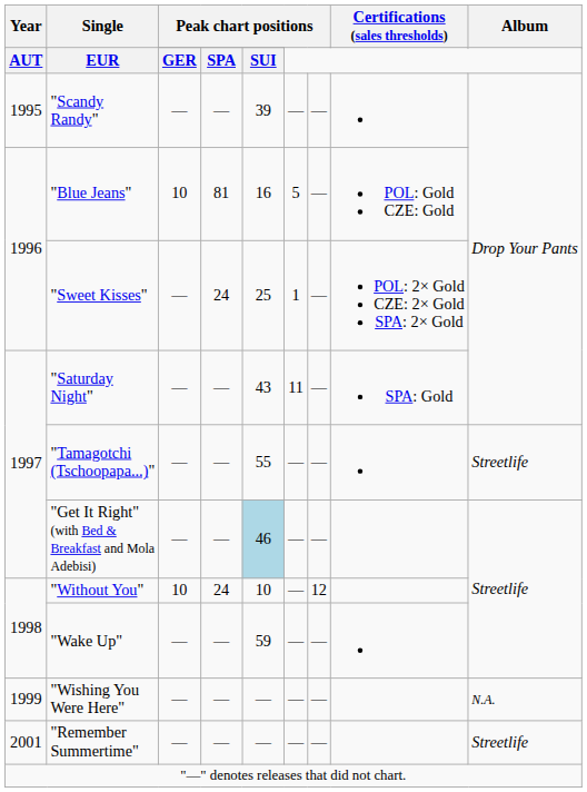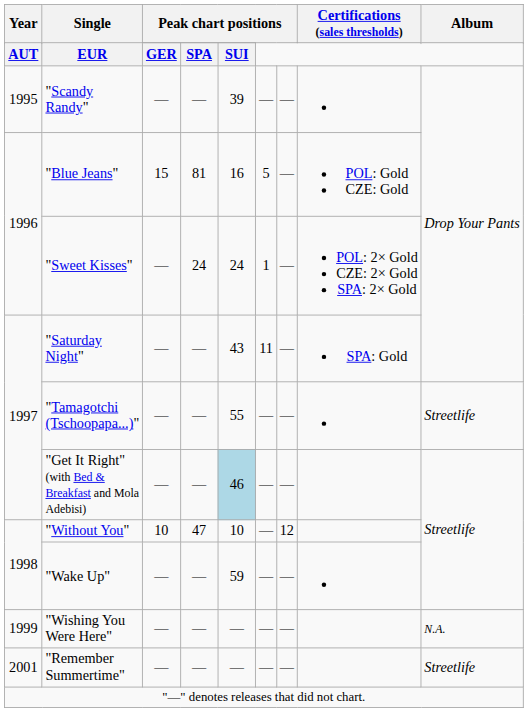"Blue Jeans" | column 3: 10 -> 15
"Sweet Kisses" | column 5: 25 -> 24
"Without You" | column 4: 24 -> 47
